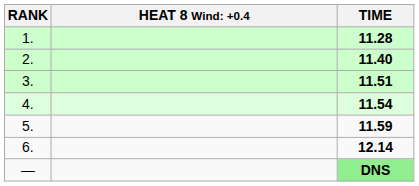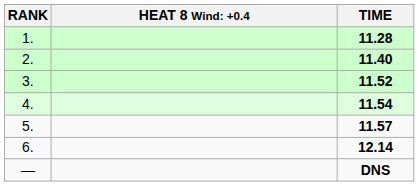3. | TIME: 11.51 -> 11.52
5. | TIME: 11.59 -> 11.57
— | TIME: lightgreen background -> no background
